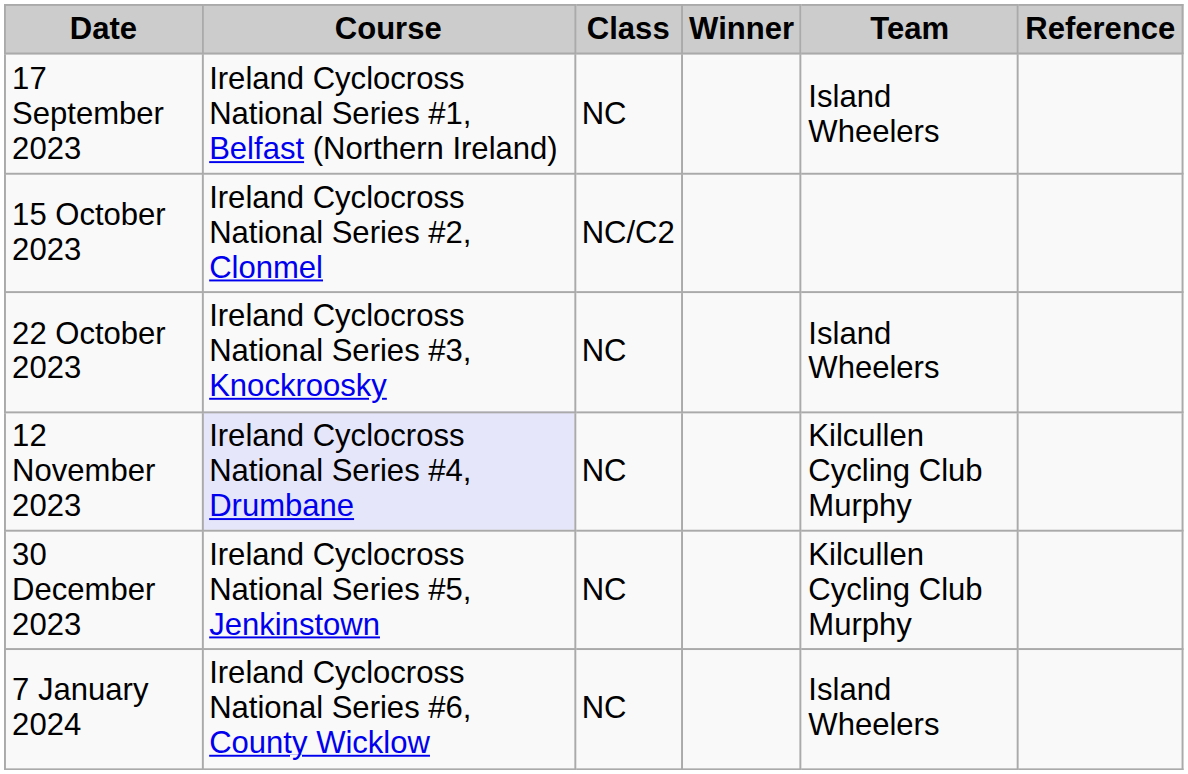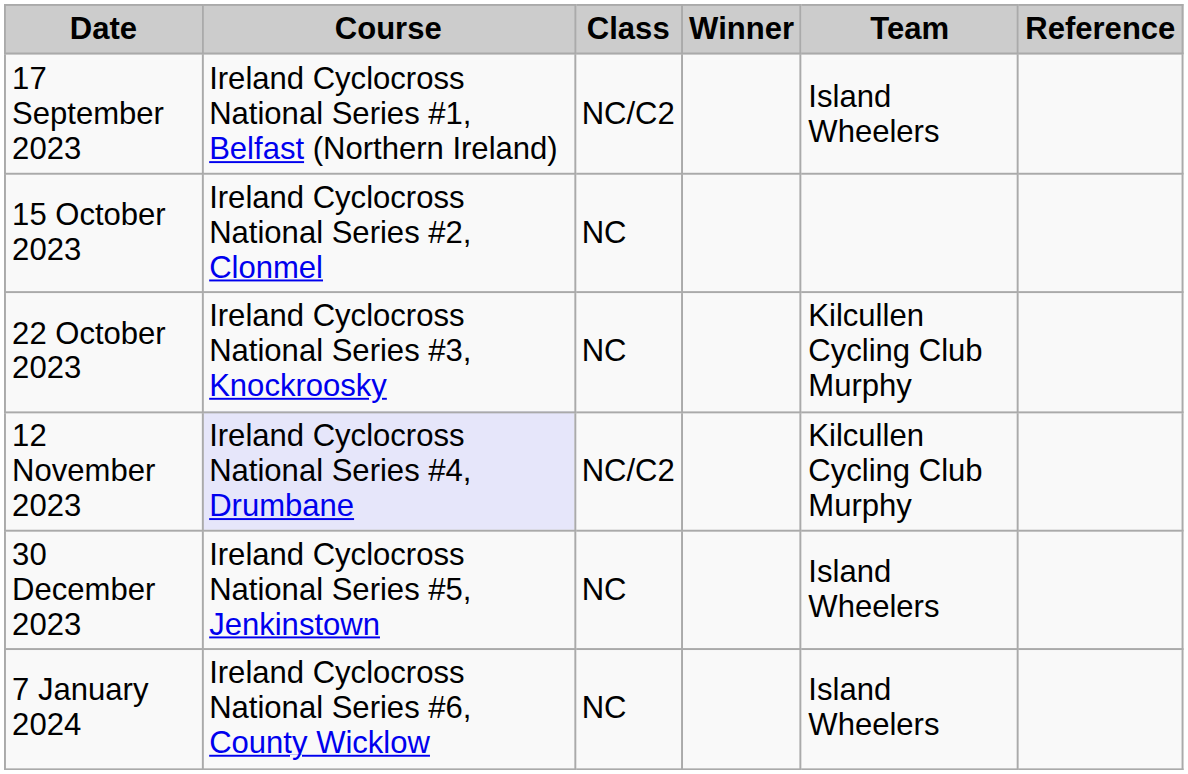17 September 2023 | Class: NC -> NC/C2
15 October 2023 | Class: NC/C2 -> NC
22 October 2023 | Team: Island Wheelers -> Kilcullen Cycling Club Murphy
12 November 2023 | Class: NC -> NC/C2
30 December 2023 | Team: Kilcullen Cycling Club Murphy -> Island Wheelers
